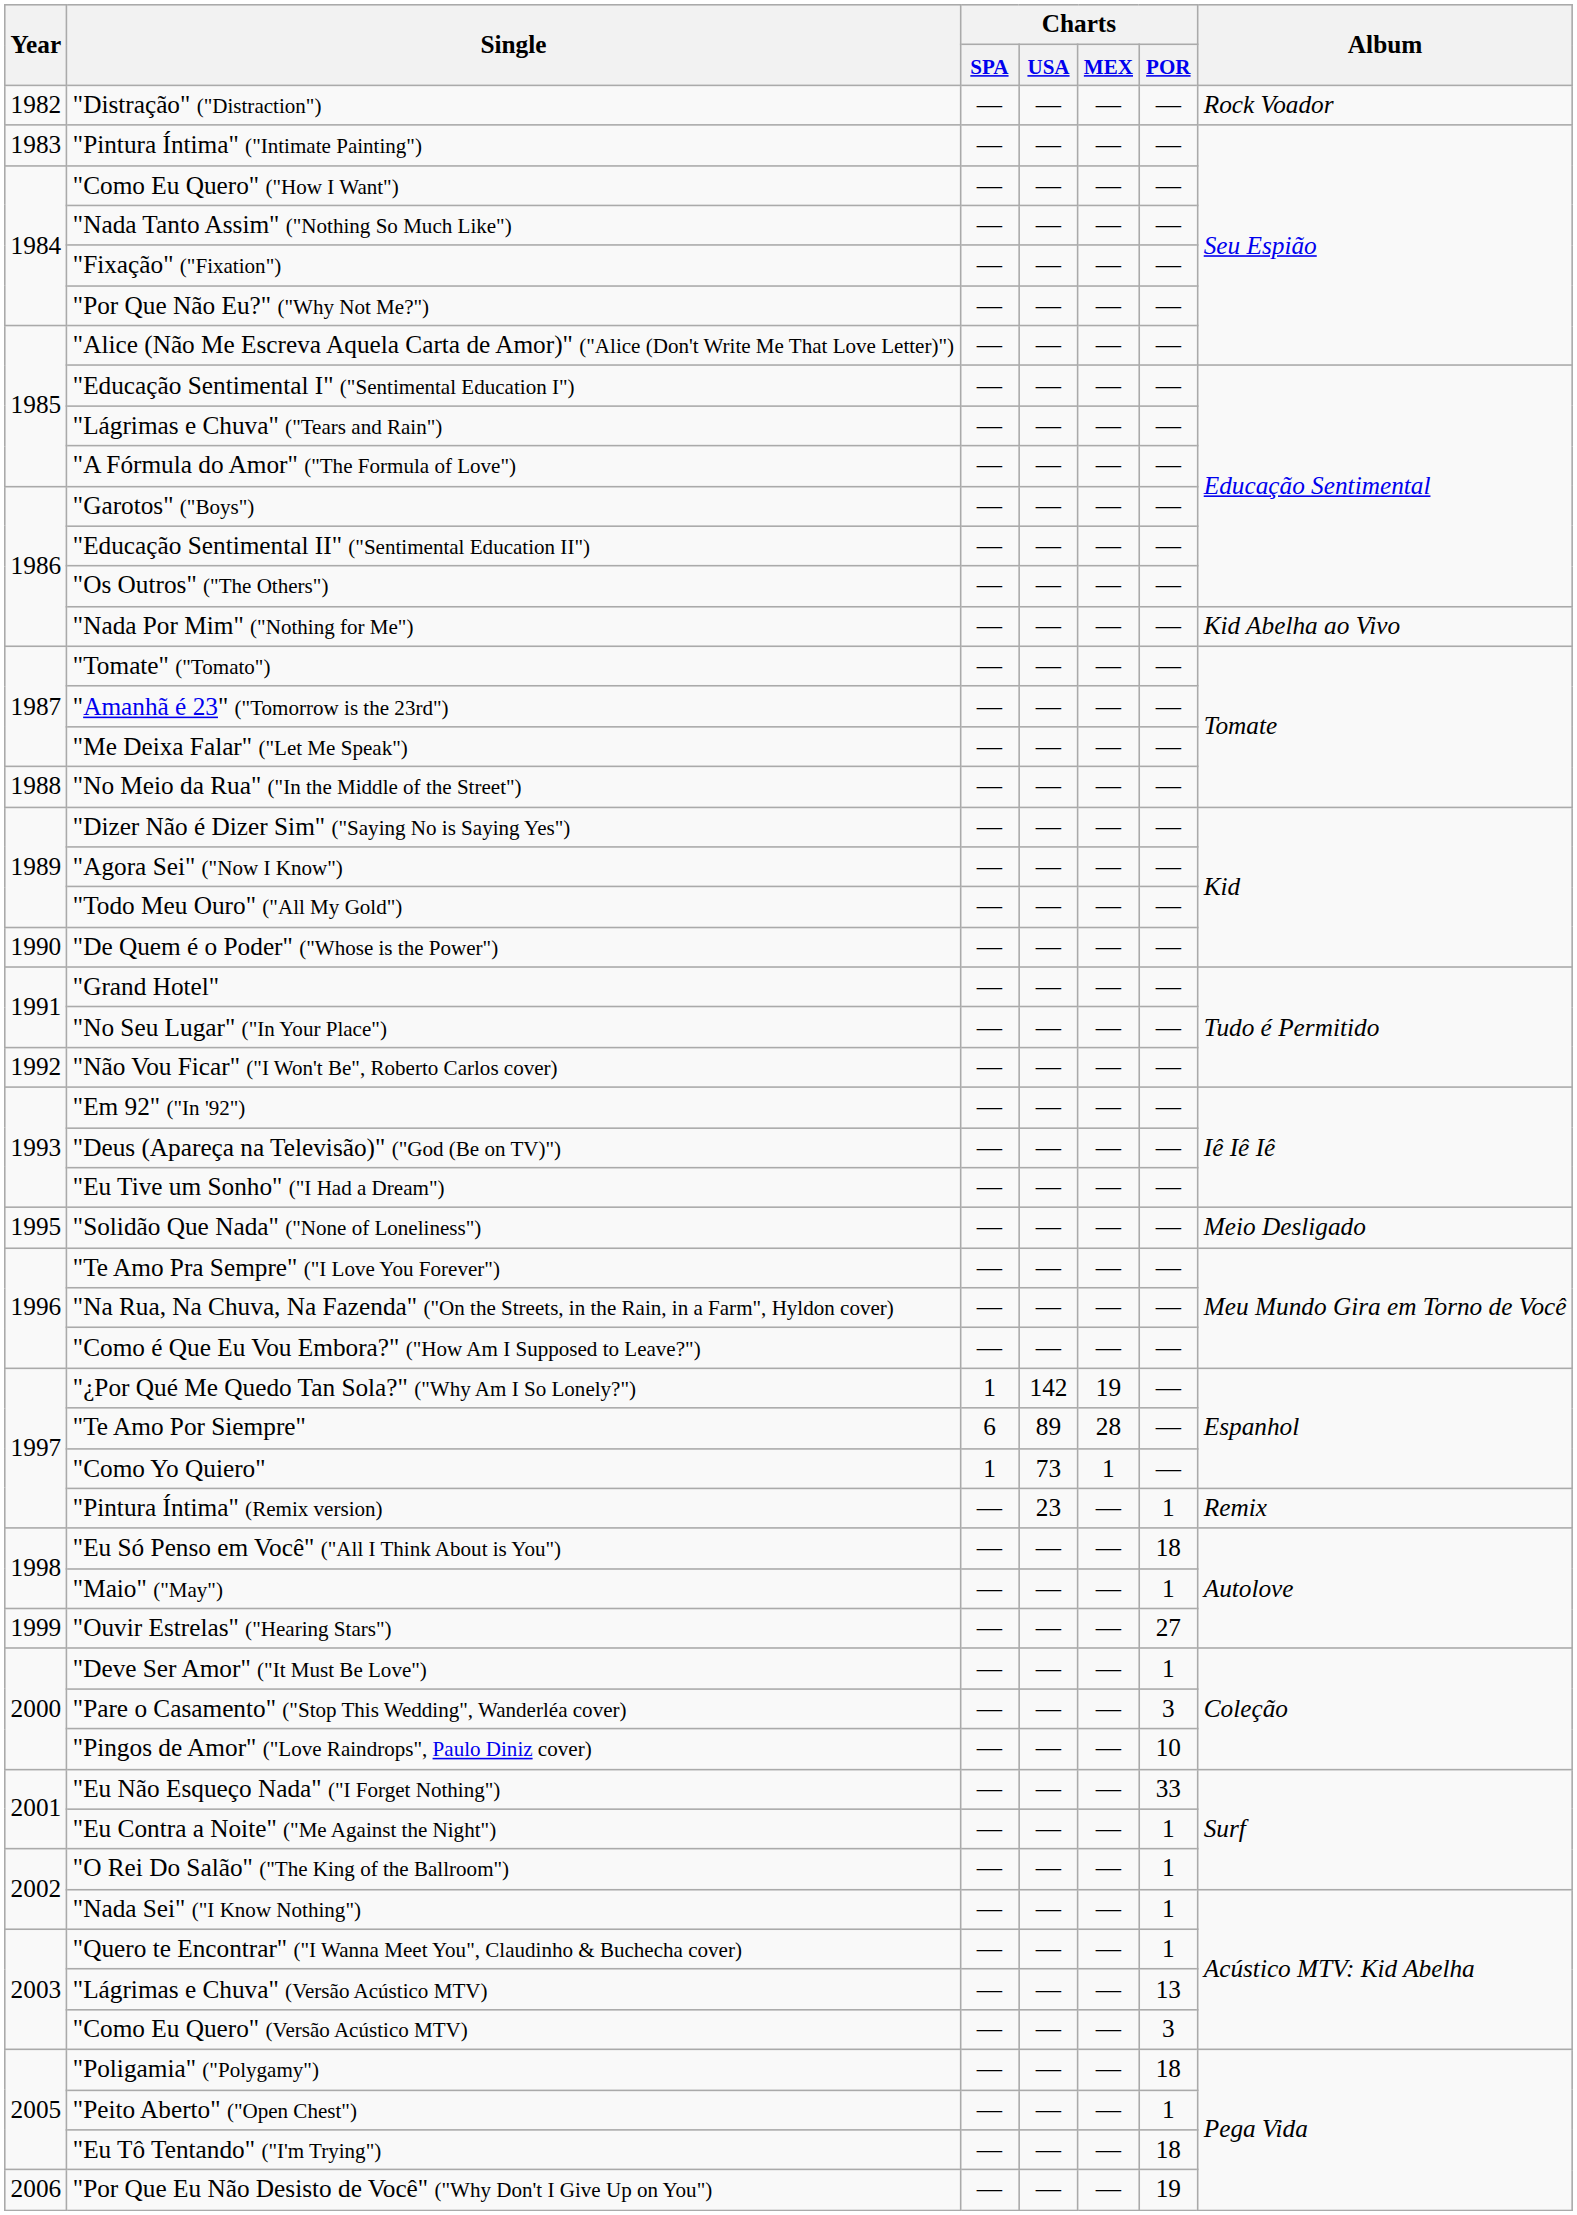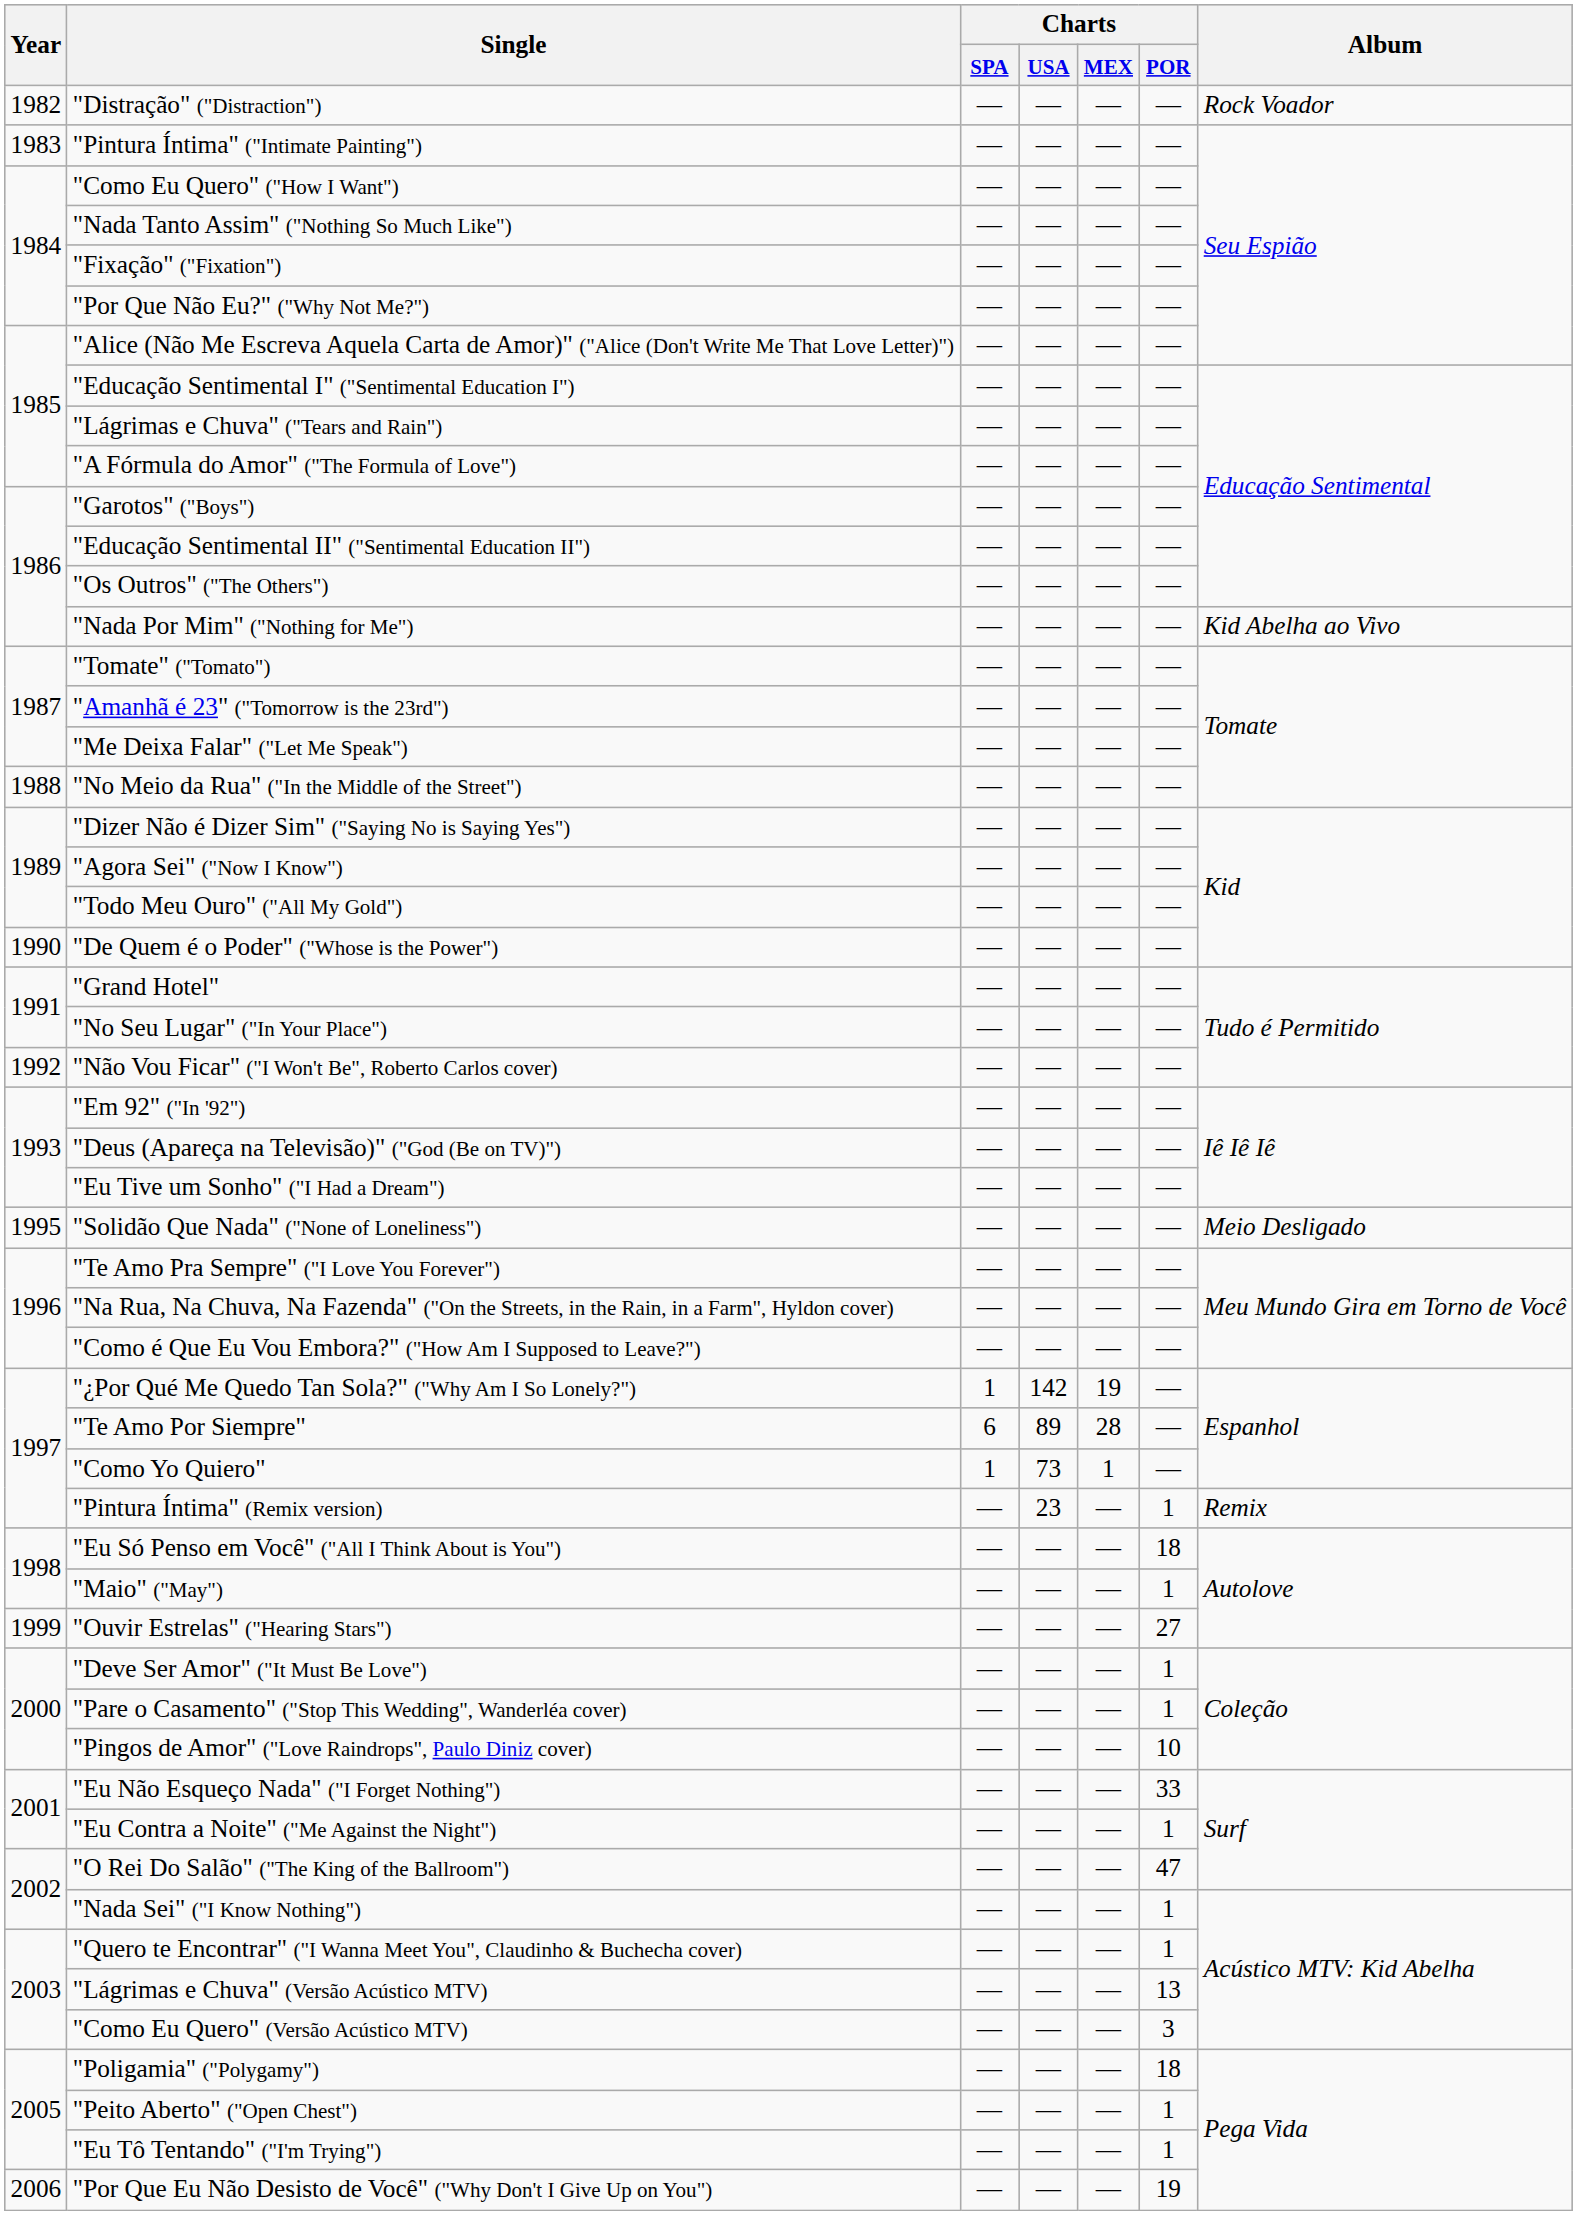"Pare o Casamento" ("Stop This Wedding", Wanderléa cover) | Charts / POR: 3 -> 1
"O Rei Do Salão" ("The King of the Ballroom") | Charts / POR: 1 -> 47
"Eu Tô Tentando" ("I'm Trying") | Charts / POR: 18 -> 1
